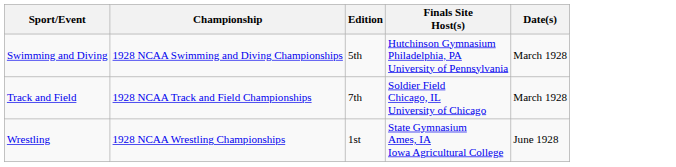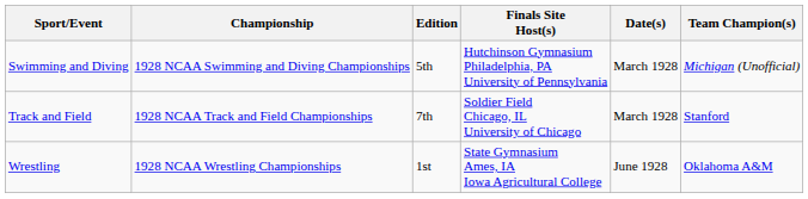+ column: Team Champion(s) | Michigan (Unofficial) | Stanford | Oklahoma A&M
